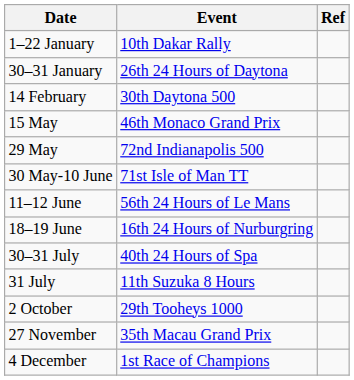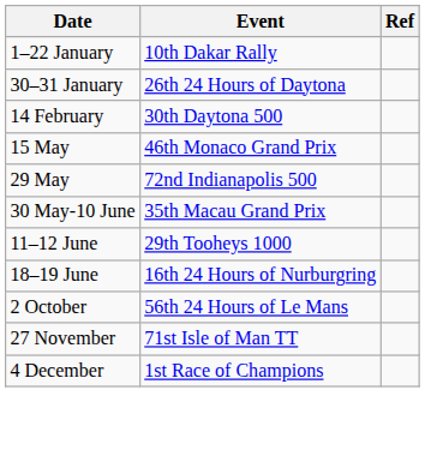30 May-10 June | Event: 71st Isle of Man TT -> 35th Macau Grand Prix
11–12 June | Event: 56th 24 Hours of Le Mans -> 29th Tooheys 1000
- row: 30–31 July | 40th 24 Hours of Spa
- row: 31 July | 11th Suzuka 8 Hours
2 October | Event: 29th Tooheys 1000 -> 56th 24 Hours of Le Mans
27 November | Event: 35th Macau Grand Prix -> 71st Isle of Man TT
